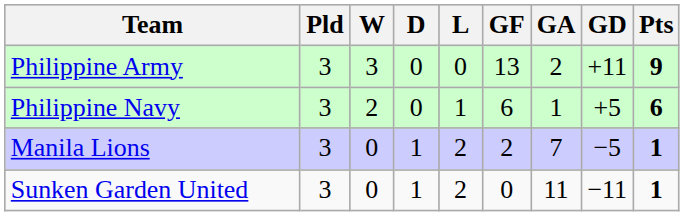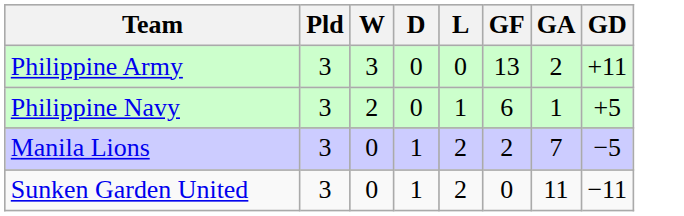- column: Pts | 9 | 6 | 1 | 1
